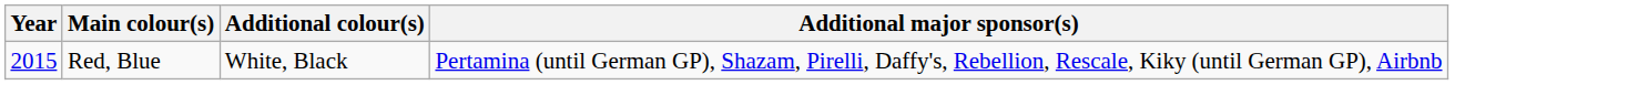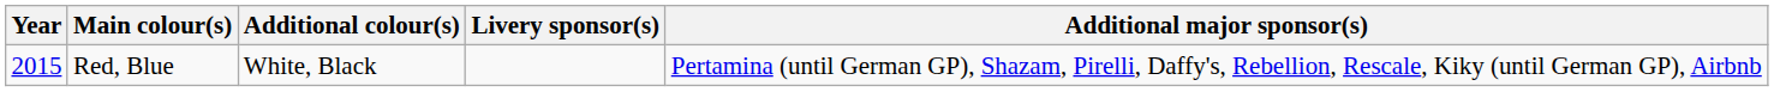+ column: Livery sponsor(s)
